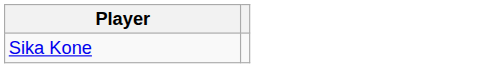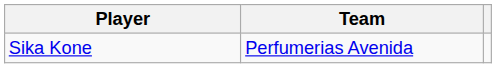+ column: Team | Perfumerias Avenida
